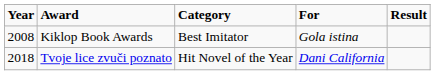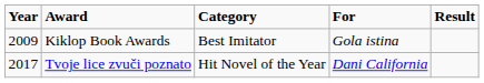Kiklop Book Awards | Year: 2008 -> 2009
Tvoje lice zvuči poznato | Year: 2018 -> 2017
